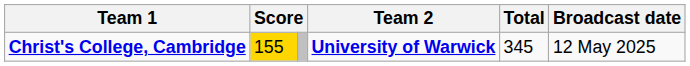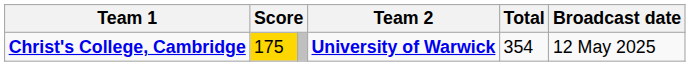Christ's College, Cambridge | column 2: 155 -> 175
Christ's College, Cambridge | Total: 345 -> 354
